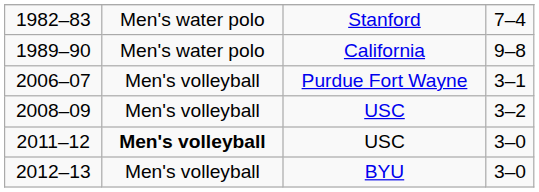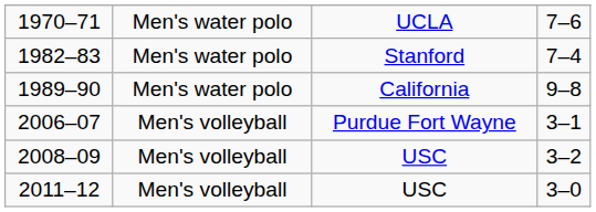+ row: 1970–71 | Men's water polo | UCLA | 7–6
2011–12 | column 2: bold -> normal
- row: 2012–13 | Men's volleyball | BYU | 3–0
